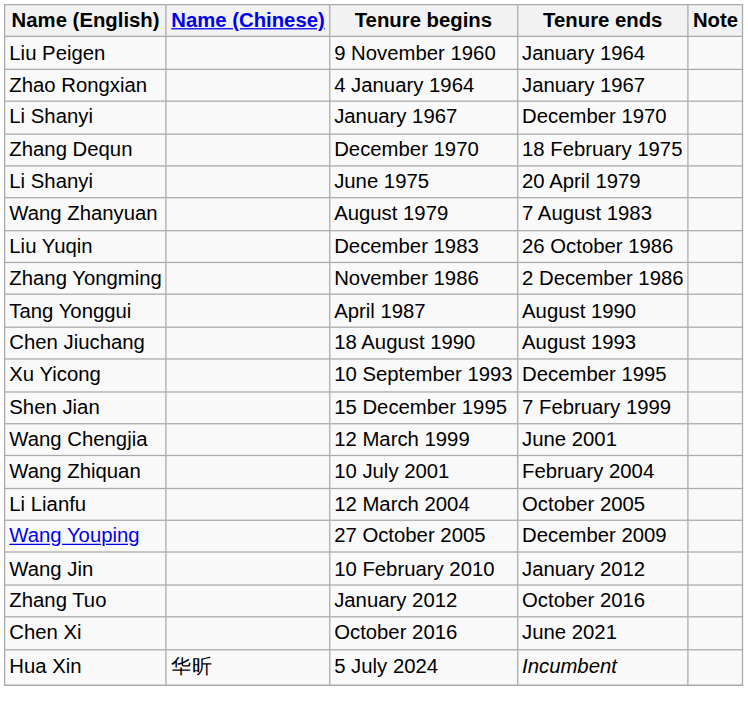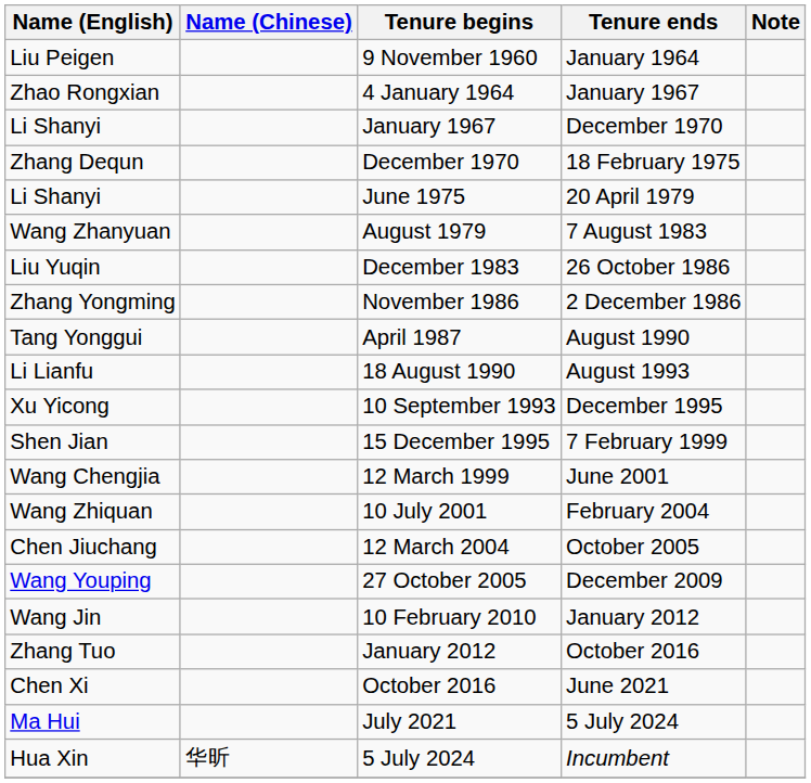18 August 1990 | Name (English): Chen Jiuchang -> Li Lianfu
12 March 2004 | Name (English): Li Lianfu -> Chen Jiuchang
+ row: Ma Hui | July 2021 | 5 July 2024
